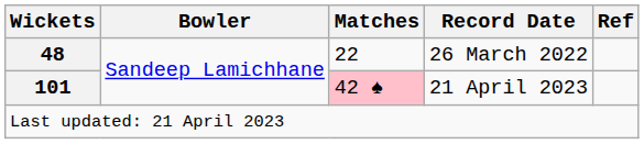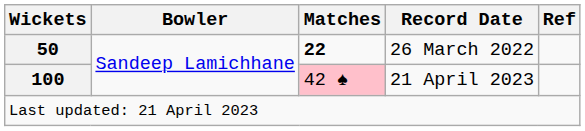26 March 2022 | Wickets: 48 -> 50
26 March 2022 | Matches: normal -> bold
21 April 2023 | Wickets: 101 -> 100
